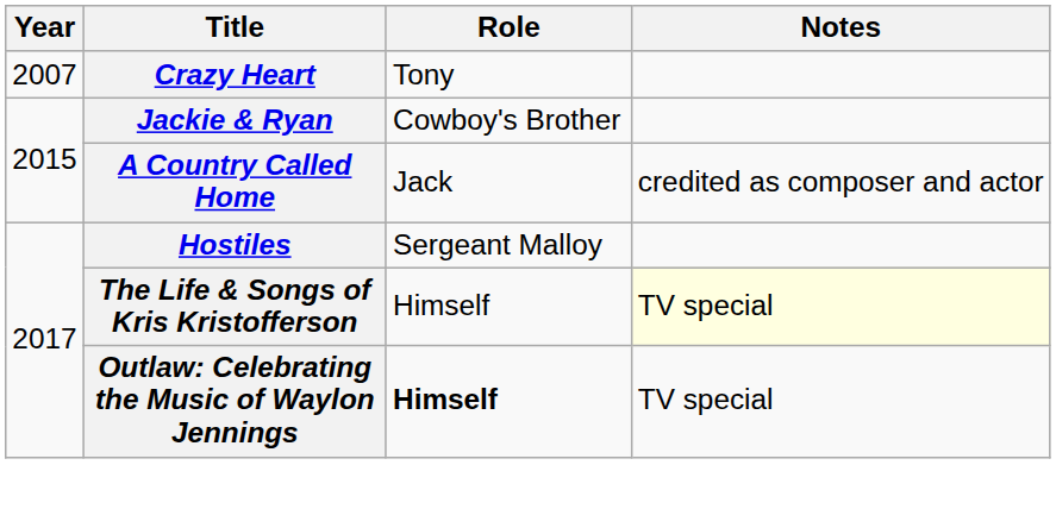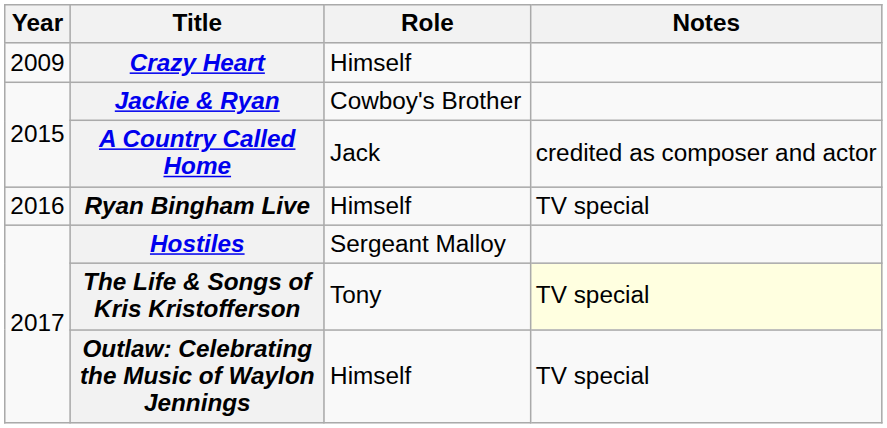Crazy Heart | Year: 2007 -> 2009
Crazy Heart | Role: Tony -> Himself
+ row: 2016 | Ryan Bingham Live | Himself | TV special
The Life & Songs of Kris Kristofferson | Role: Himself -> Tony
Outlaw: Celebrating the Music of Waylon Jennings | Role: bold -> normal
